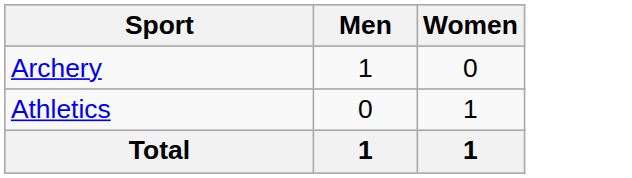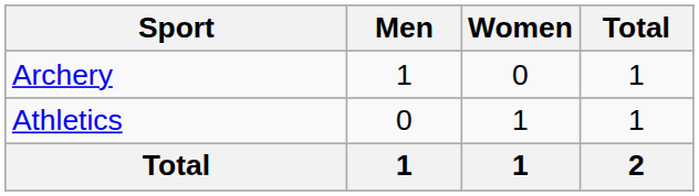+ column: Total | 1 | 1 | 2
